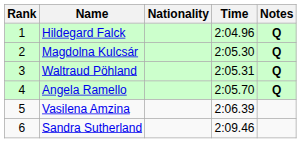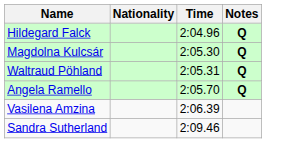- column: Rank | 1 | 2 | 3 | 4 | 5 | 6
